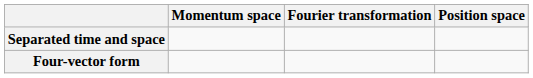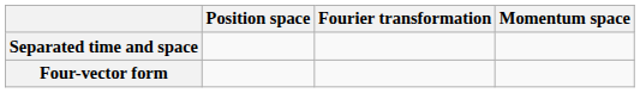columns swapped: Position space <-> Momentum space
